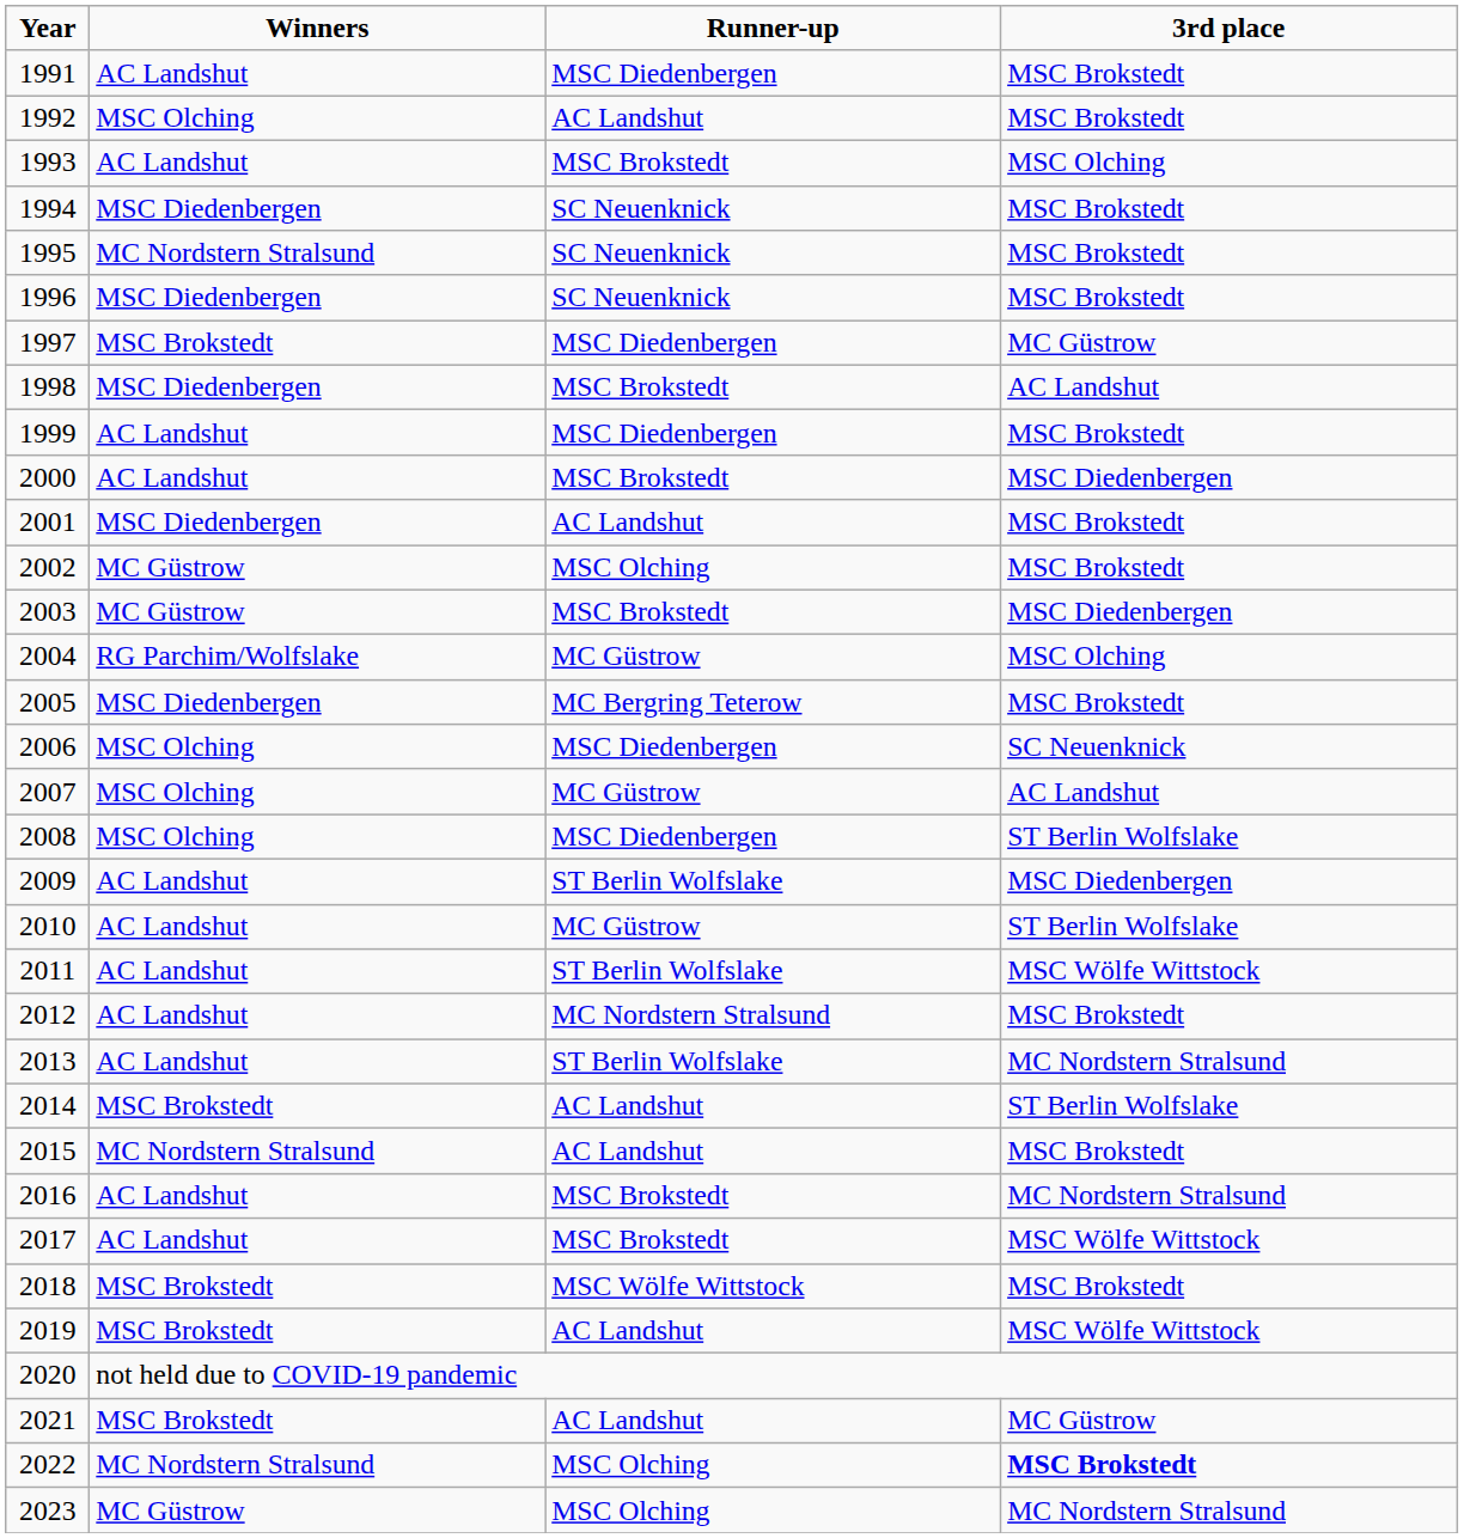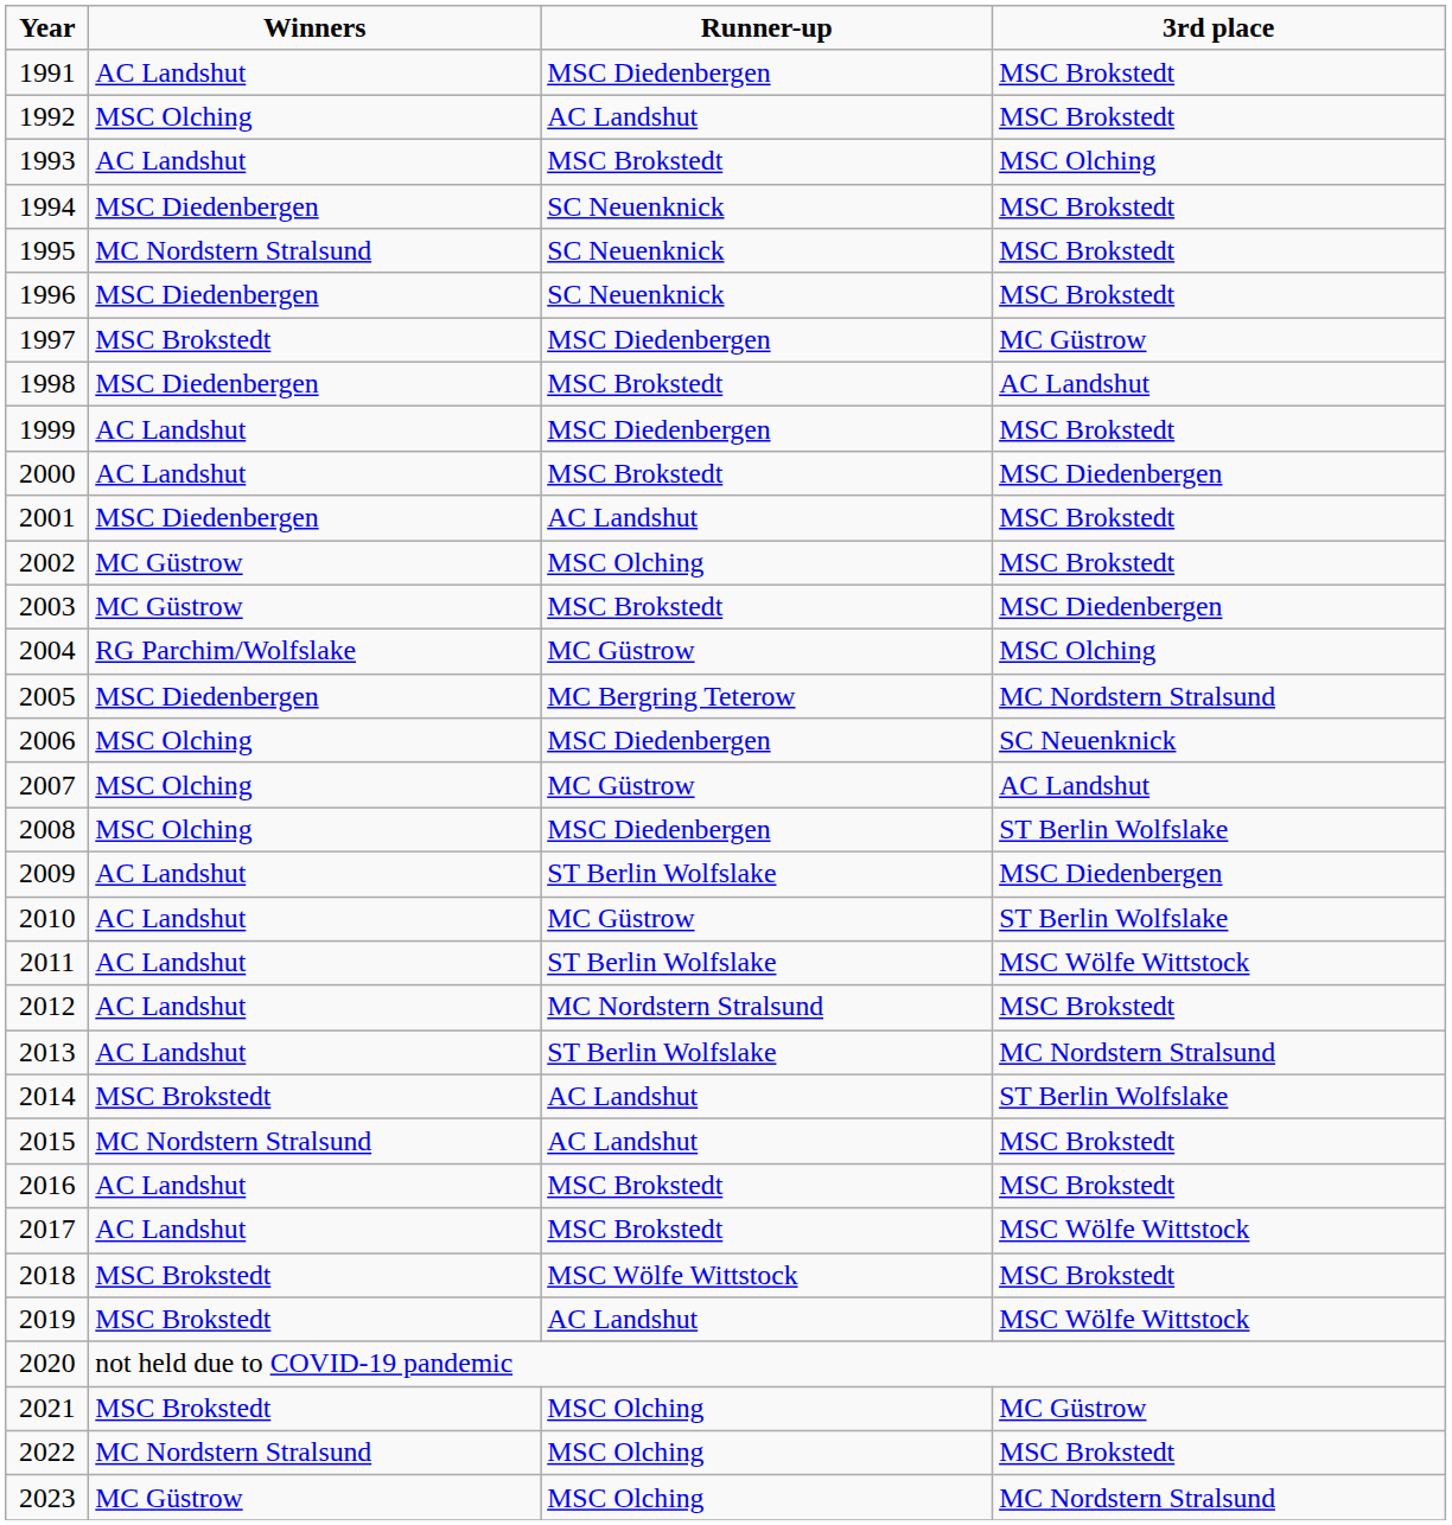2005 | 3rd place: MSC Brokstedt -> MC Nordstern Stralsund
2016 | 3rd place: MC Nordstern Stralsund -> MSC Brokstedt
2021 | Runner-up: AC Landshut -> MSC Olching
2022 | 3rd place: bold -> normal
